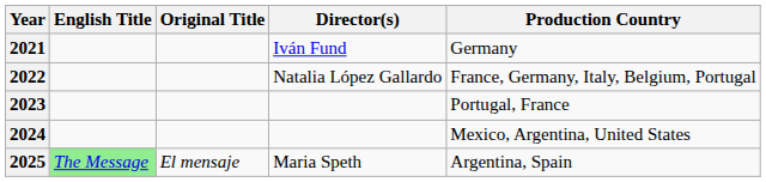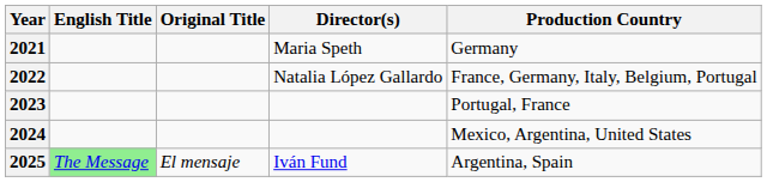2021 | Director(s): Iván Fund -> Maria Speth
2025 | Director(s): Maria Speth -> Iván Fund
